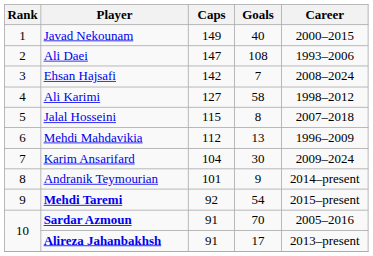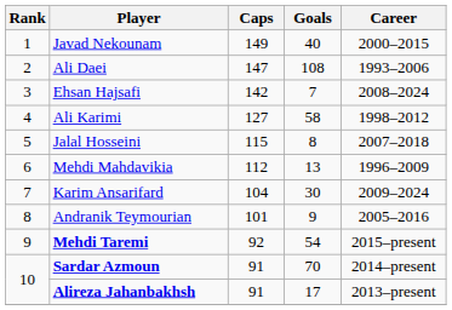Andranik Teymourian | Career: 2014–present -> 2005–2016
Sardar Azmoun | Career: 2005–2016 -> 2014–present
